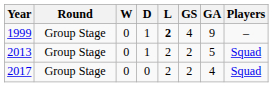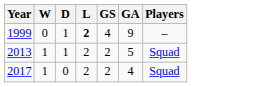- column: Round | Group Stage | Group Stage | Group Stage
2013 | W: 0 -> 1
2017 | W: 0 -> 1
